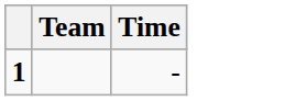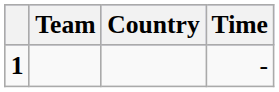+ column: Country
